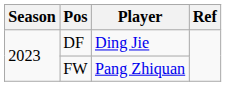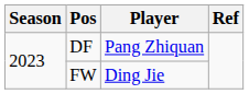DF | Player: Ding Jie -> Pang Zhiquan
FW | Player: Pang Zhiquan -> Ding Jie
